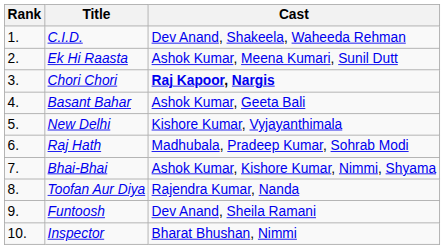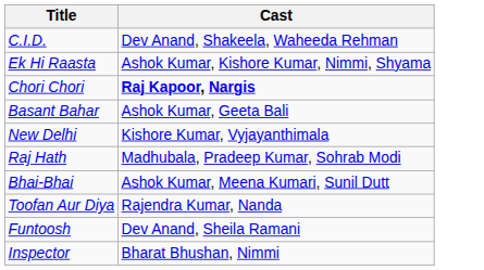- column: Rank | 1. | 2. | 3. | 4. | 5. | 6. | 7. | 8. | 9. | 10.
Ek Hi Raasta | Cast: Ashok Kumar, Meena Kumari, Sunil Dutt -> Ashok Kumar, Kishore Kumar, Nimmi, Shyama
Bhai-Bhai | Cast: Ashok Kumar, Kishore Kumar, Nimmi, Shyama -> Ashok Kumar, Meena Kumari, Sunil Dutt
